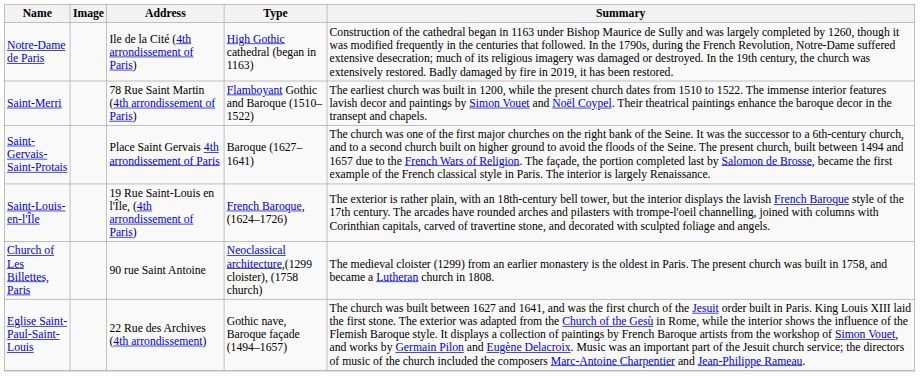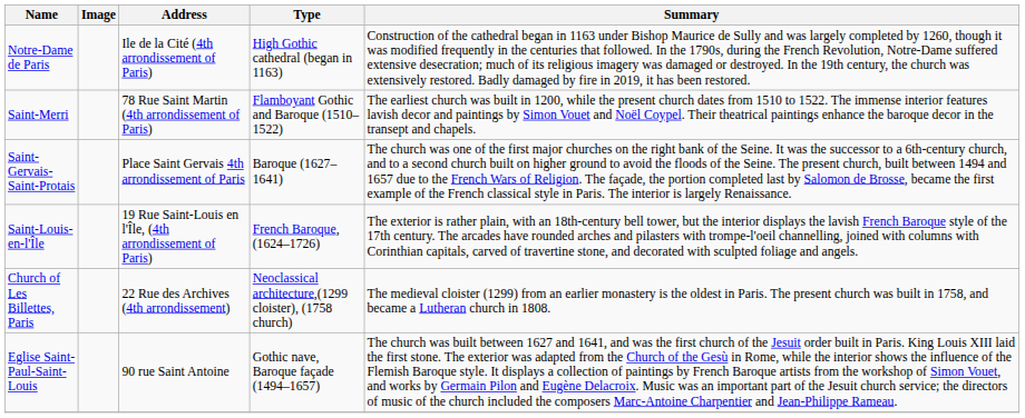Church of Les Billettes, Paris | Address: 90 rue Saint Antoine -> 22 Rue des Archives (4th arrondissement)
Eglise Saint-Paul-Saint-Louis | Address: 22 Rue des Archives (4th arrondissement) -> 90 rue Saint Antoine
